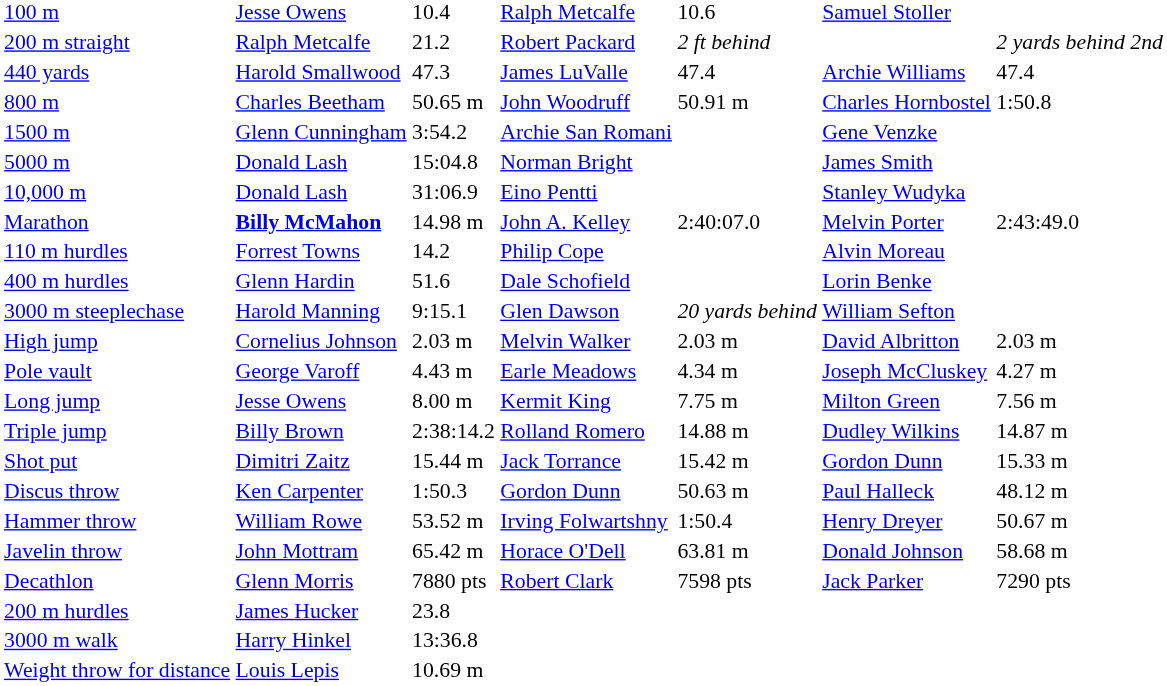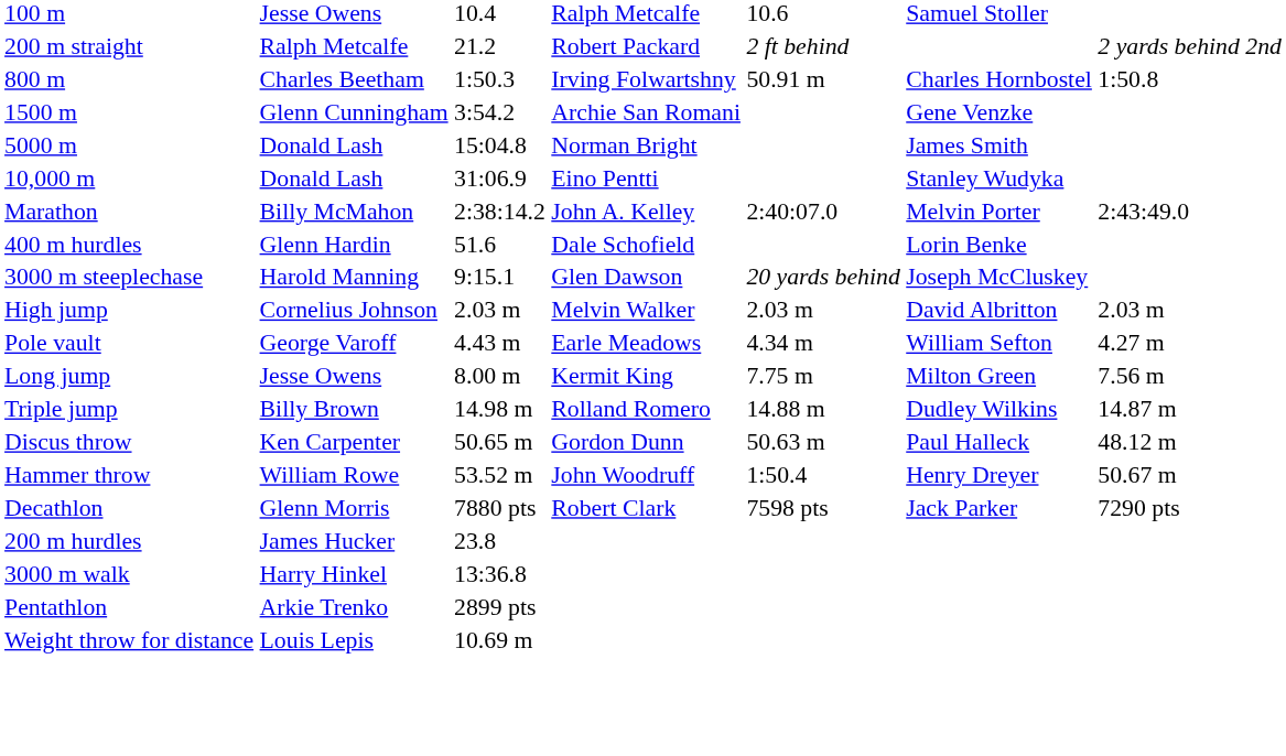- row: 440 yards | Harold Smallwood | 47.3 | James LuValle | 47.4 | Archie Williams | 47.4
800 m | column 3: 50.65 m -> 1:50.3
800 m | column 4: John Woodruff -> Irving Folwartshny
Marathon | column 2: bold -> normal
Marathon | column 3: 14.98 m -> 2:38:14.2
- row: 110 m hurdles | Forrest Towns | 14.2 | Philip Cope | Alvin Moreau
3000 m steeplechase | column 6: William Sefton -> Joseph McCluskey
Pole vault | column 6: Joseph McCluskey -> William Sefton
Triple jump | column 3: 2:38:14.2 -> 14.98 m
- row: Shot put | Dimitri Zaitz | 15.44 m | Jack Torrance | 15.42 m | Gordon Dunn | 15.33 m
Discus throw | column 3: 1:50.3 -> 50.65 m
Hammer throw | column 4: Irving Folwartshny -> John Woodruff
- row: Javelin throw | John Mottram | 65.42 m | Horace O'Dell | 63.81 m | Donald Johnson | 58.68 m
+ row: Pentathlon | Arkie Trenko | 2899 pts
